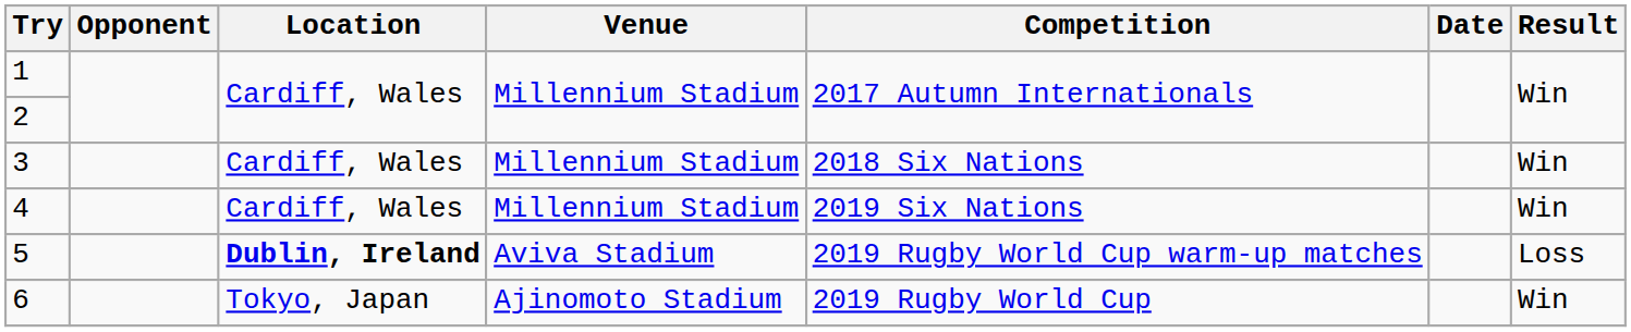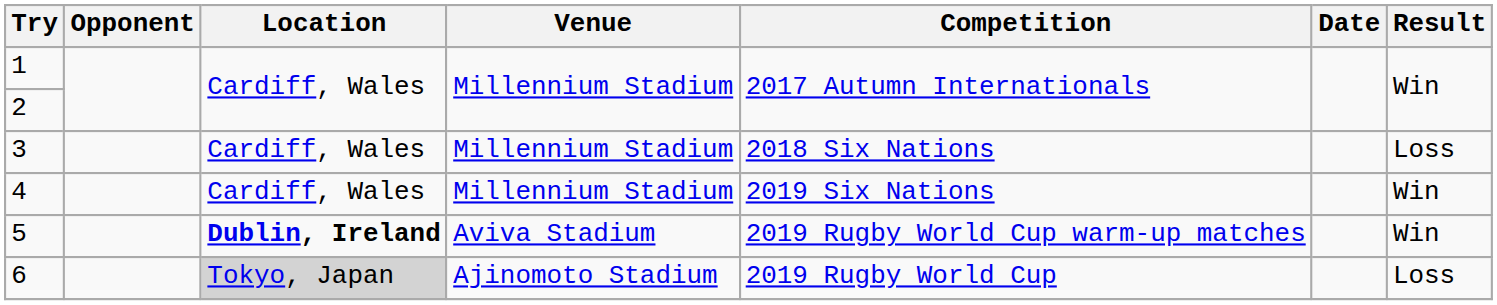3 | Result: Win -> Loss
5 | Result: Loss -> Win
6 | Location: no background -> lightgrey background
6 | Result: Win -> Loss
